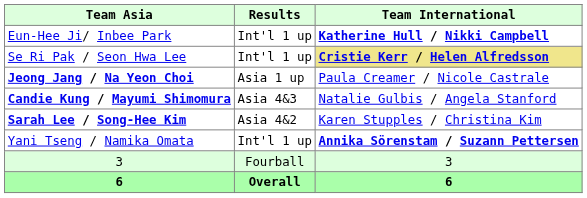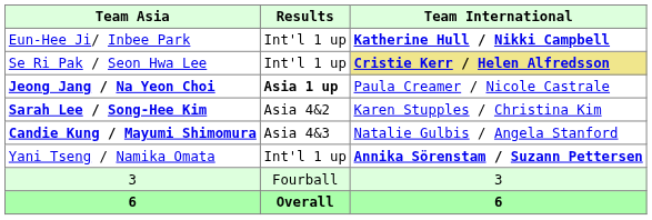Jeong Jang / Na Yeon Choi | Results: normal -> bold
rows swapped: Sarah Lee / Song-Hee Kim <-> Candie Kung / Mayumi Shimomura
